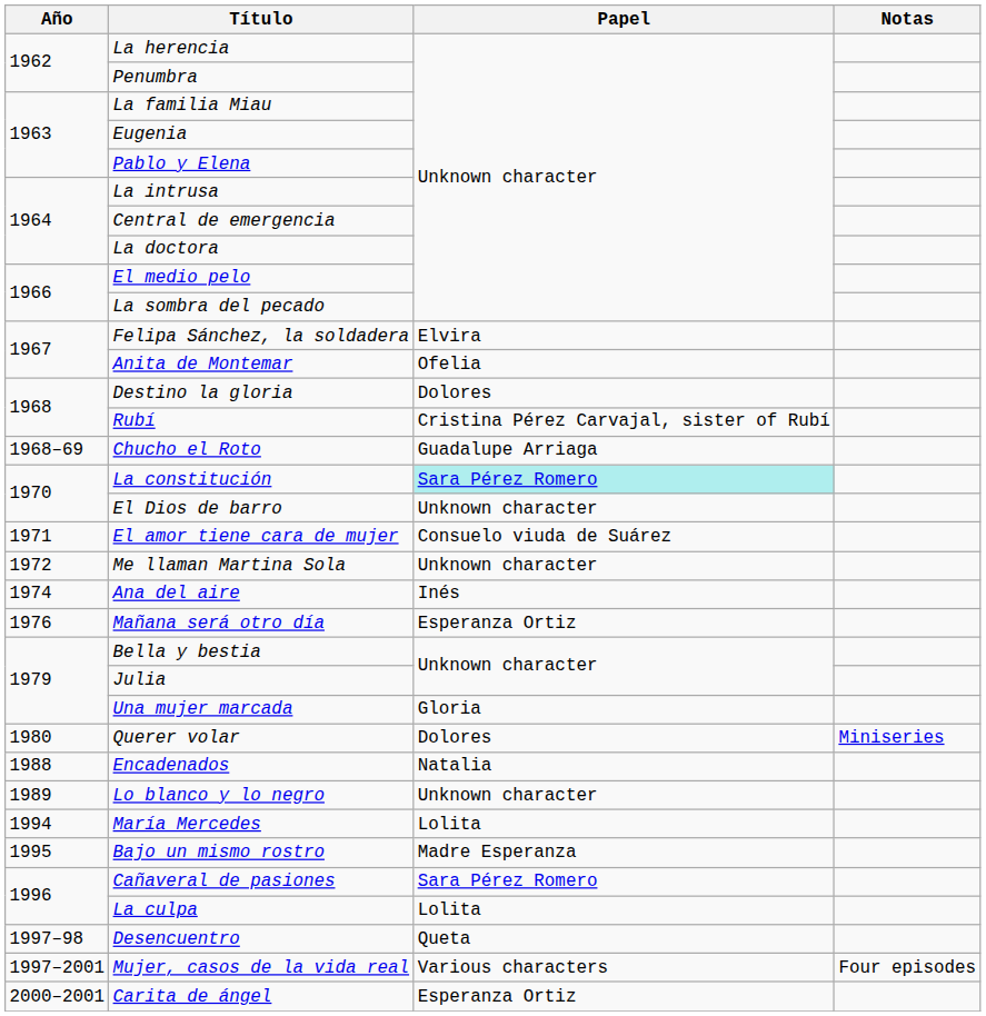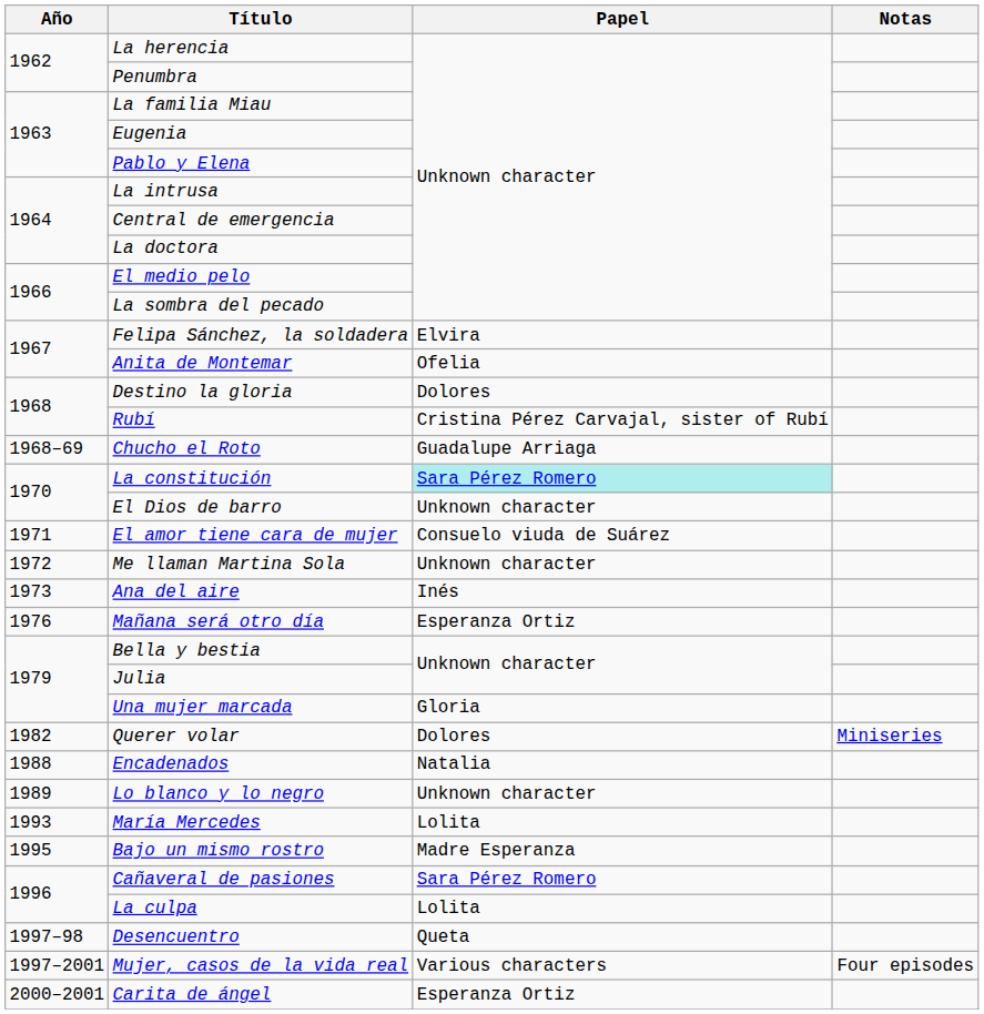Ana del aire | Año: 1974 -> 1973
Querer volar | Año: 1980 -> 1982
María Mercedes | Año: 1994 -> 1993
